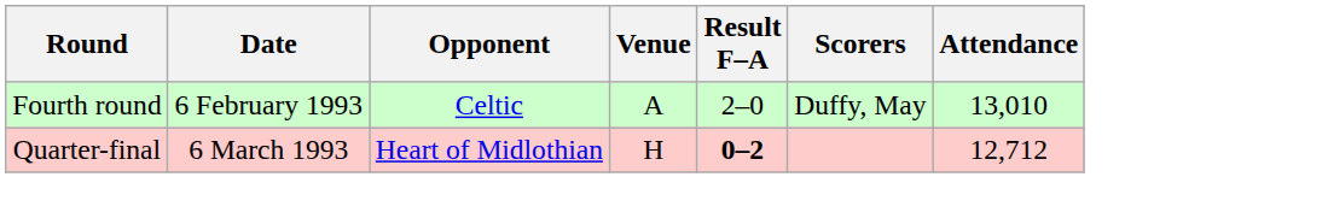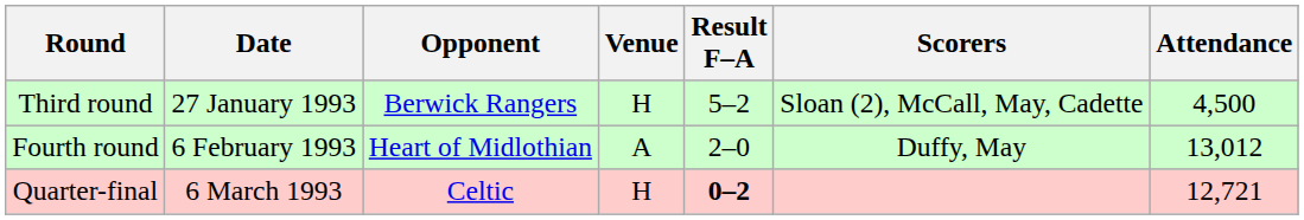+ row: Third round | 27 January 1993 | Berwick Rangers | H | 5–2 | Sloan (2), McCall, May, Cadette | 4,500
Fourth round | Opponent: Celtic -> Heart of Midlothian
Fourth round | Attendance: 13,010 -> 13,012
Quarter-final | Opponent: Heart of Midlothian -> Celtic
Quarter-final | Attendance: 12,712 -> 12,721
